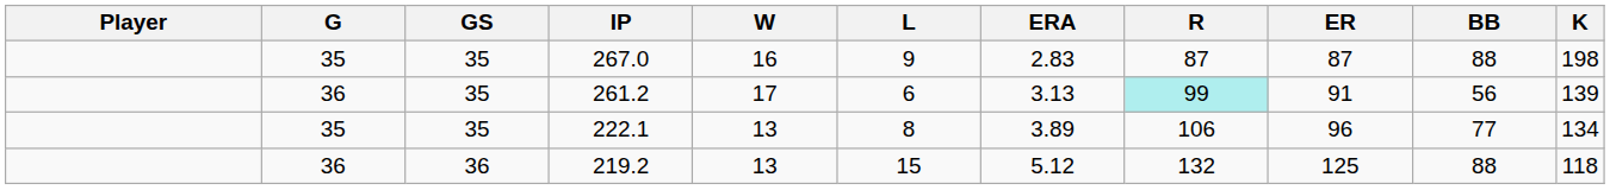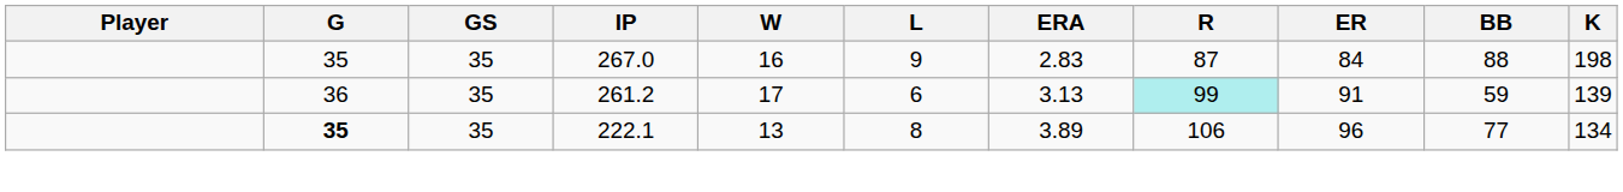267.0 | ER: 87 -> 84
261.2 | BB: 56 -> 59
222.1 | G: normal -> bold
- row: 36 | 36 | 219.2 | 13 | 15 | 5.12 | 132 | 125 | 88 | 118
